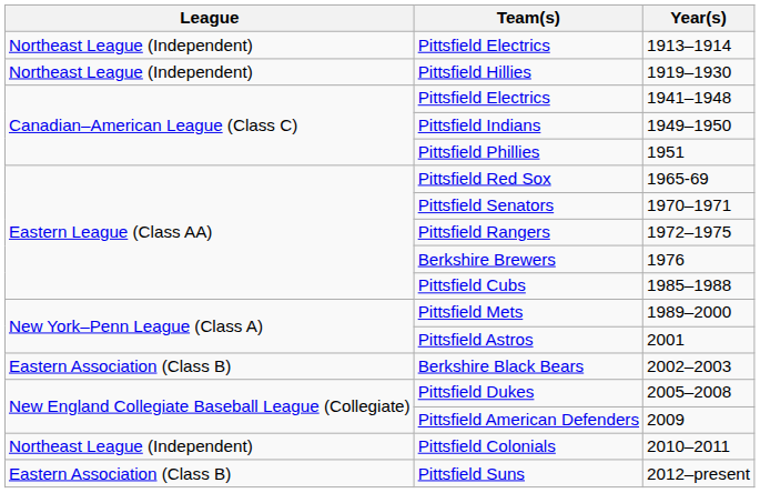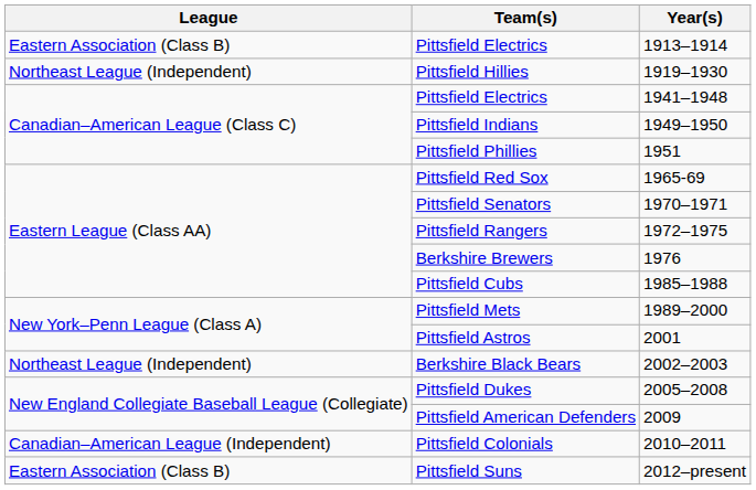Pittsfield Electrics / 1913–1914 | League: Northeast League (Independent) -> Eastern Association (Class B)
Berkshire Black Bears | League: Eastern Association (Class B) -> Northeast League (Independent)
Pittsfield Colonials | League: Northeast League (Independent) -> Canadian–American League (Independent)
